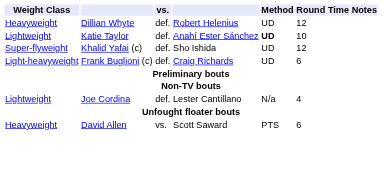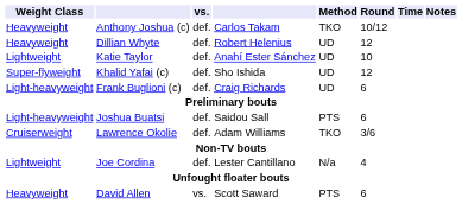+ row: Heavyweight | Anthony Joshua (c) | def. | Carlos Takam | TKO | 10/12
Katie Taylor | Method: bold -> normal
+ row: Light-heavyweight | Joshua Buatsi | def. | Saidou Sall | PTS | 6
+ row: Cruiserweight | Lawrence Okolie | def. | Adam Williams | TKO | 3/6
